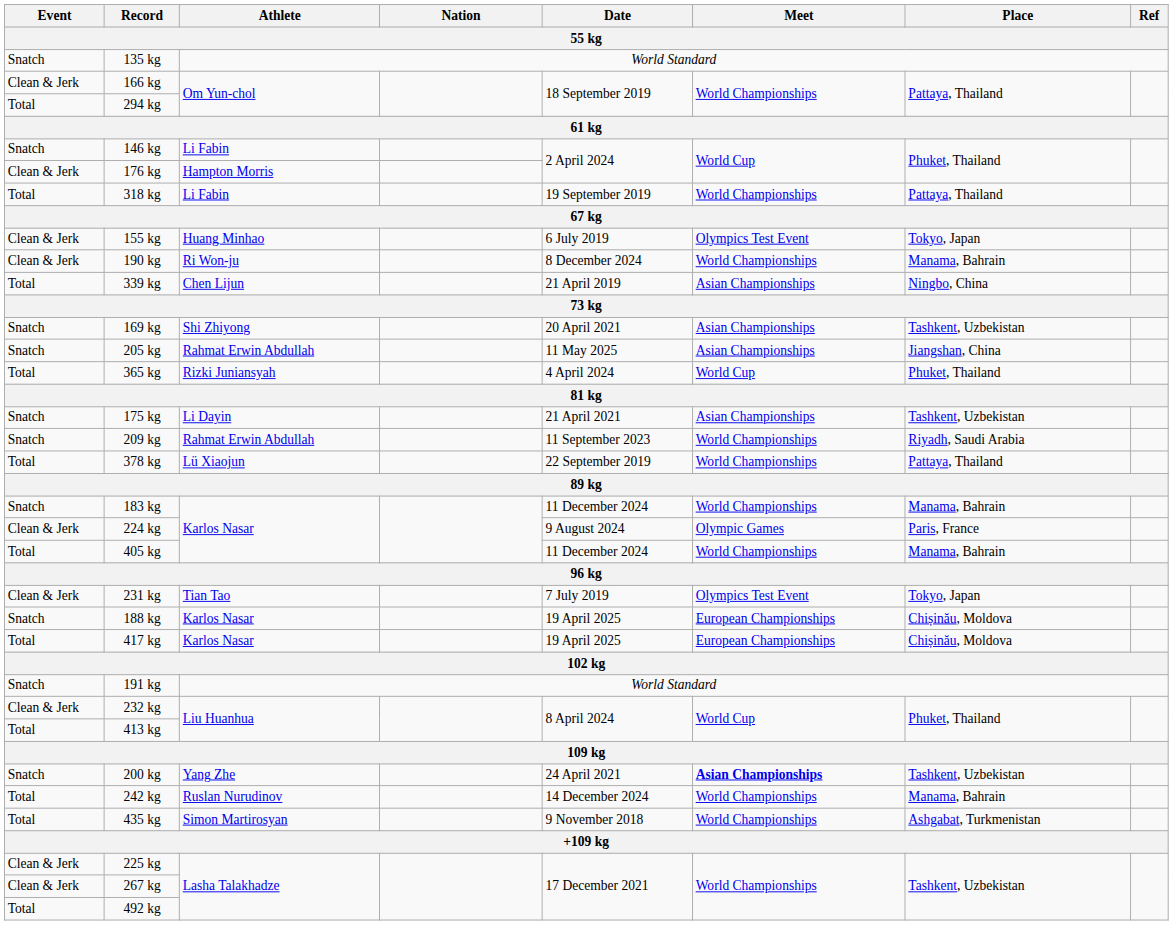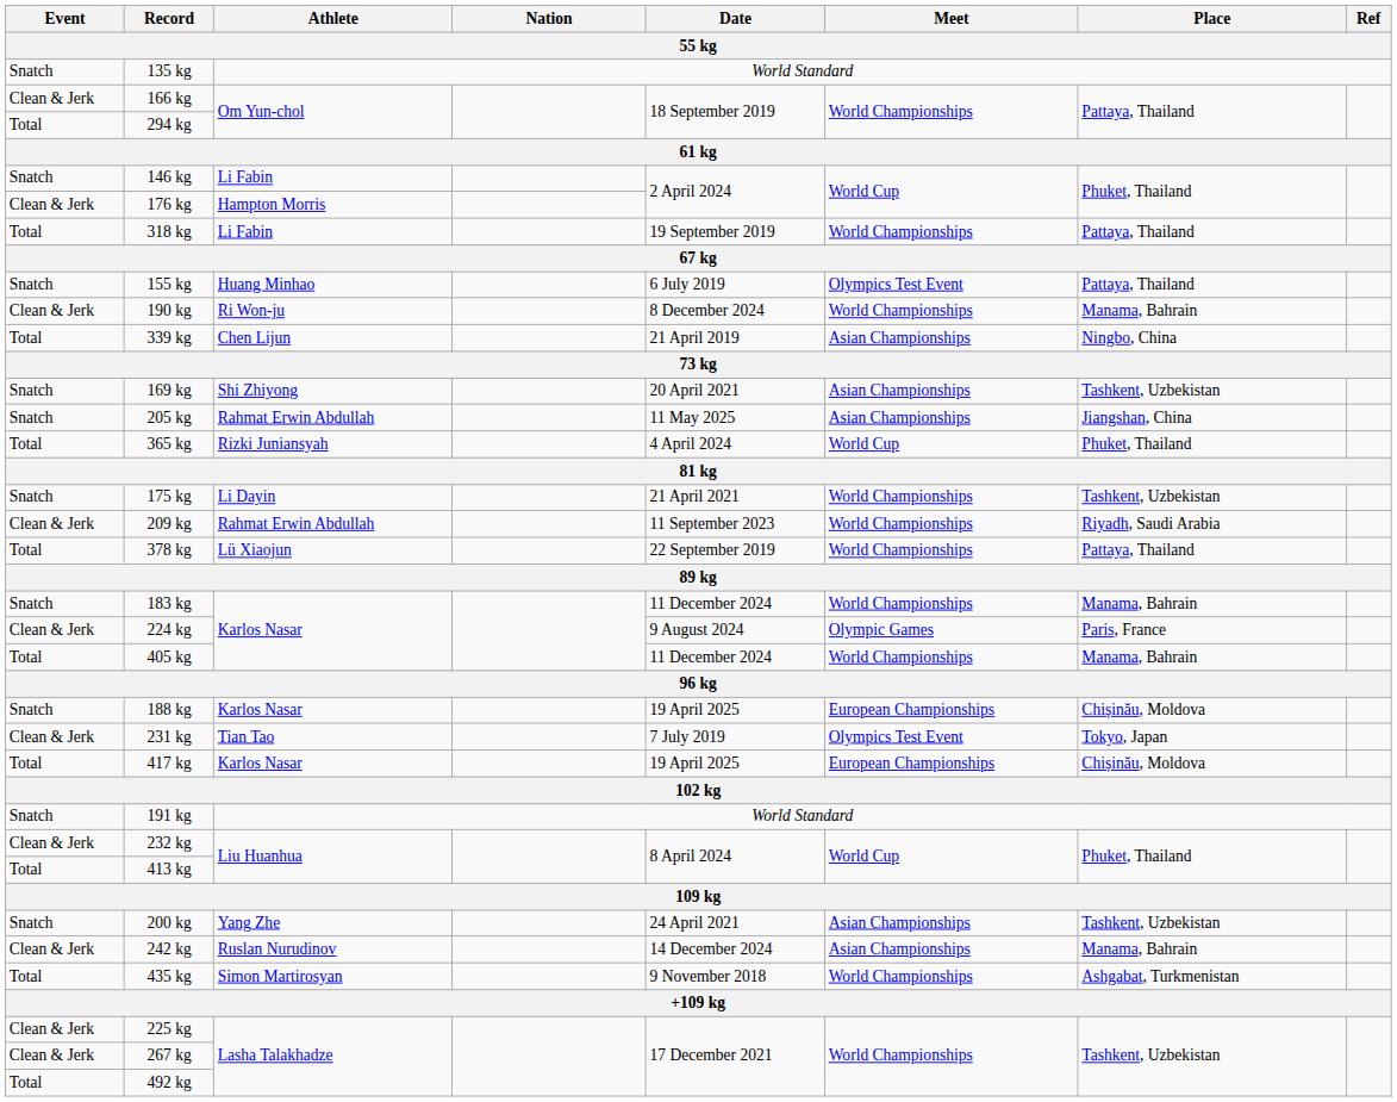155 kg | Event: Clean & Jerk -> Snatch
155 kg | Place: Tokyo, Japan -> Pattaya, Thailand
175 kg | Meet: Asian Championships -> World Championships
209 kg | Event: Snatch -> Clean & Jerk
rows swapped: 188 kg <-> 231 kg
200 kg | Meet: bold -> normal
242 kg | Event: Total -> Clean & Jerk
242 kg | Meet: World Championships -> Asian Championships
